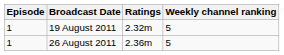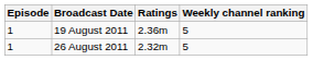19 August 2011 | Ratings: 2.32m -> 2.36m
26 August 2011 | Ratings: 2.36m -> 2.32m
